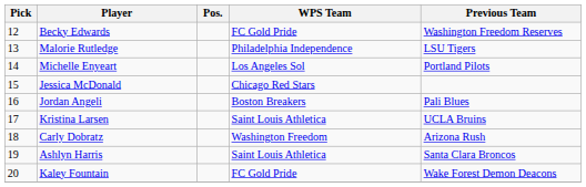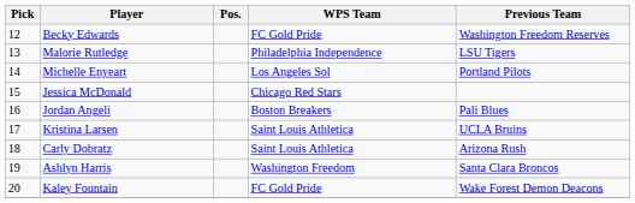Carly Dobratz | WPS Team: Washington Freedom -> Saint Louis Athletica
Ashlyn Harris | WPS Team: Saint Louis Athletica -> Washington Freedom
